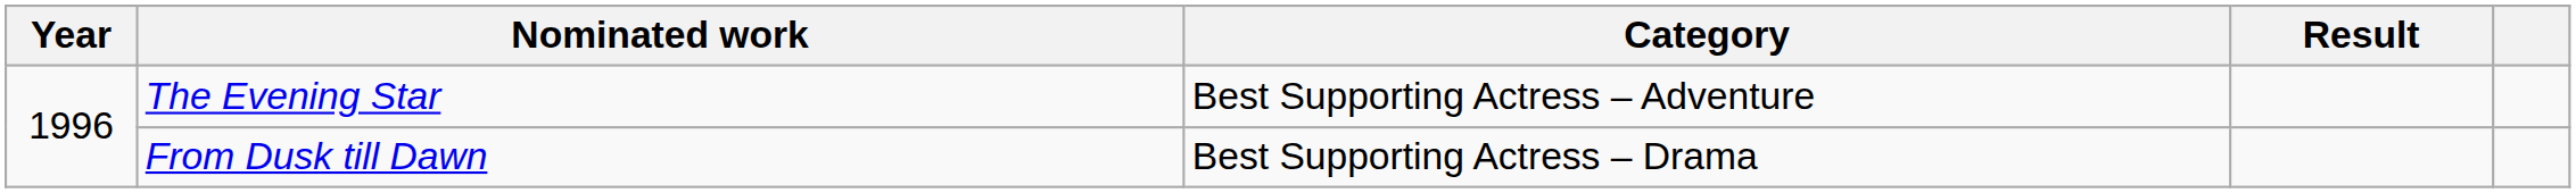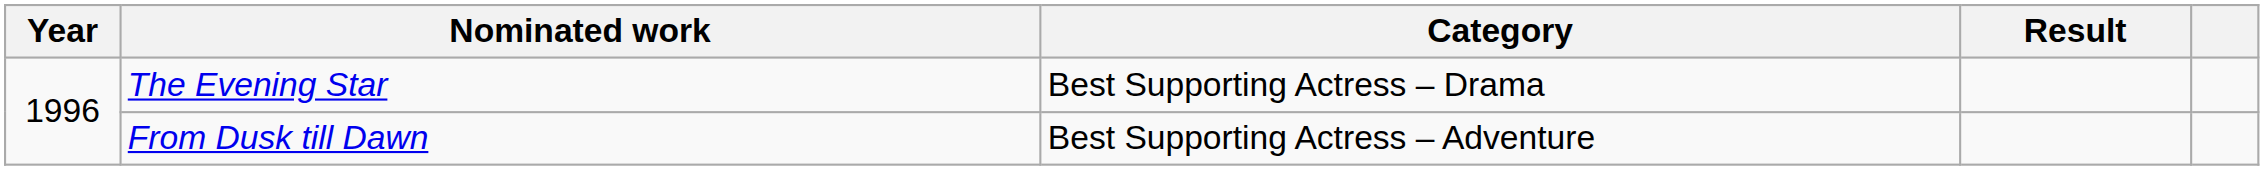The Evening Star | Category: Best Supporting Actress – Adventure -> Best Supporting Actress – Drama
From Dusk till Dawn | Category: Best Supporting Actress – Drama -> Best Supporting Actress – Adventure
